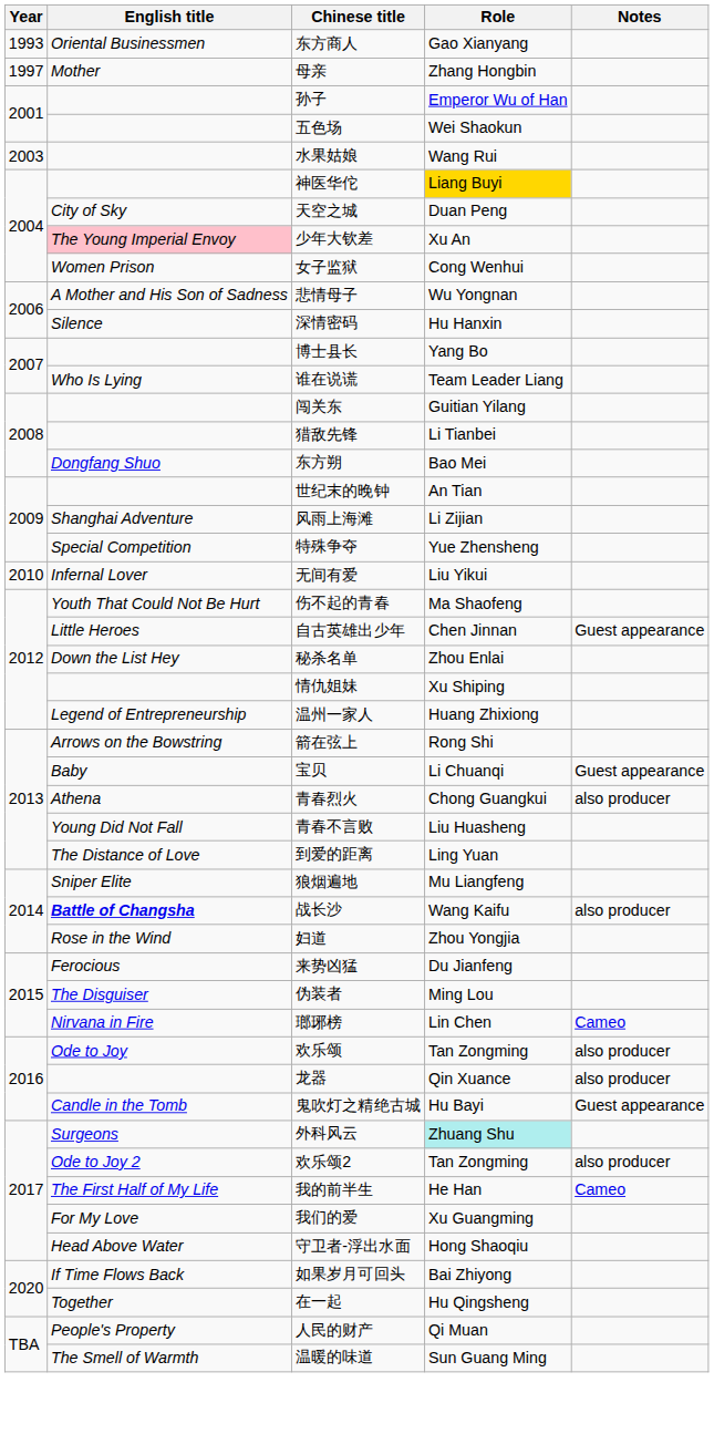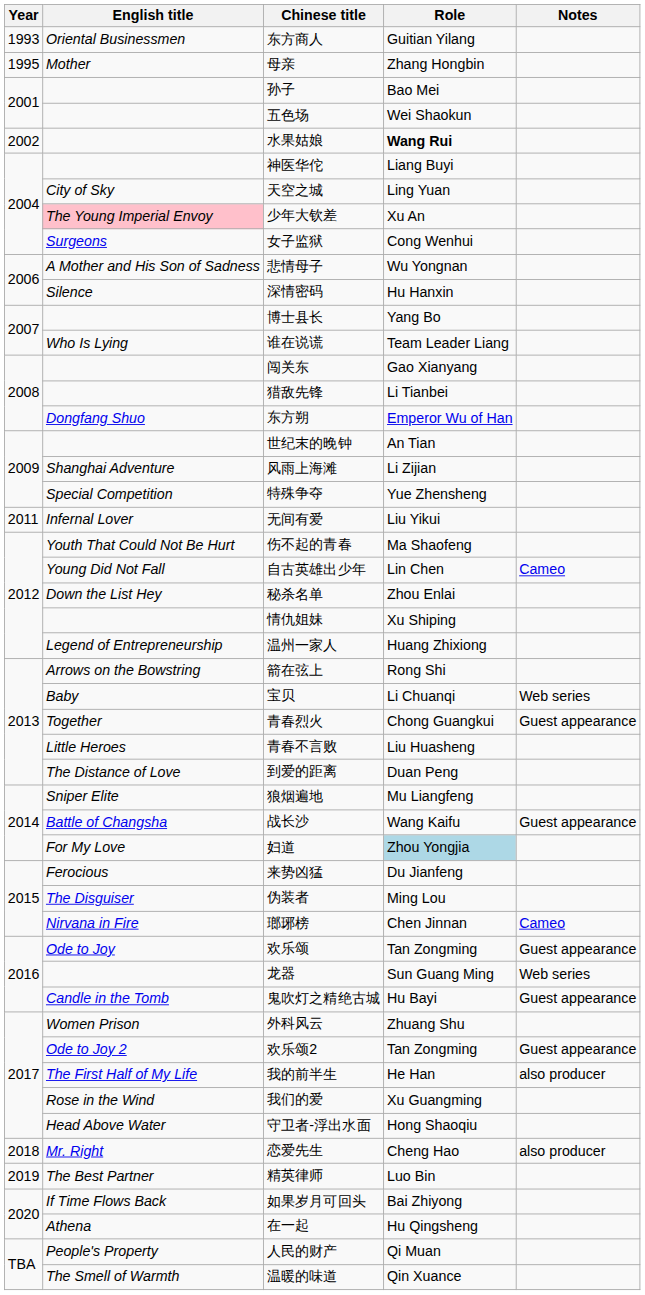东方商人 | Role: Gao Xianyang -> Guitian Yilang
母亲 | Year: 1997 -> 1995
孙子 | Role: Emperor Wu of Han -> Bao Mei
水果姑娘 | Year: 2003 -> 2002
水果姑娘 | Role: normal -> bold
神医华佗 | Role: gold background -> no background
天空之城 | Role: Duan Peng -> Ling Yuan
女子监狱 | English title: Women Prison -> Surgeons
闯关东 | Role: Guitian Yilang -> Gao Xianyang
东方朔 | Role: Bao Mei -> Emperor Wu of Han
无间有爱 | Year: 2010 -> 2011
自古英雄出少年 | English title: Little Heroes -> Young Did Not Fall
自古英雄出少年 | Role: Chen Jinnan -> Lin Chen
自古英雄出少年 | Notes: Guest appearance -> Cameo
宝贝 | Notes: Guest appearance -> Web series
青春烈火 | English title: Athena -> Together
青春烈火 | Notes: also producer -> Guest appearance
青春不言败 | English title: Young Did Not Fall -> Little Heroes
到爱的距离 | Role: Ling Yuan -> Duan Peng
战长沙 | English title: bold -> normal
战长沙 | Notes: also producer -> Guest appearance
妇道 | English title: Rose in the Wind -> For My Love
妇道 | Role: no background -> lightblue background
瑯琊榜 | Role: Lin Chen -> Chen Jinnan
欢乐颂 | Notes: also producer -> Guest appearance
龙器 | Role: Qin Xuance -> Sun Guang Ming
龙器 | Notes: also producer -> Web series
外科风云 | English title: Surgeons -> Women Prison
外科风云 | Role: paleturquoise background -> no background
欢乐颂2 | Notes: also producer -> Guest appearance
我的前半生 | Notes: Cameo -> also producer
我们的爱 | English title: For My Love -> Rose in the Wind
+ row: 2018 | Mr. Right | 恋爱先生 | Cheng Hao | also producer
+ row: 2019 | The Best Partner | 精英律师 | Luo Bin
在一起 | English title: Together -> Athena
温暖的味道 | Role: Sun Guang Ming -> Qin Xuance
